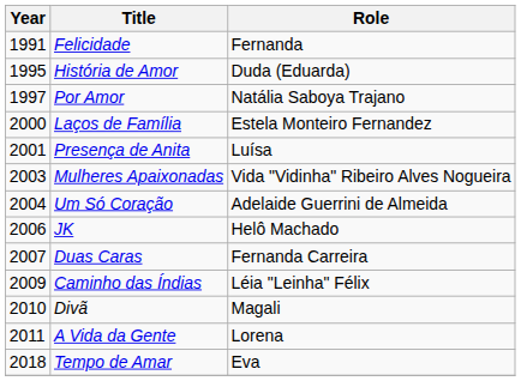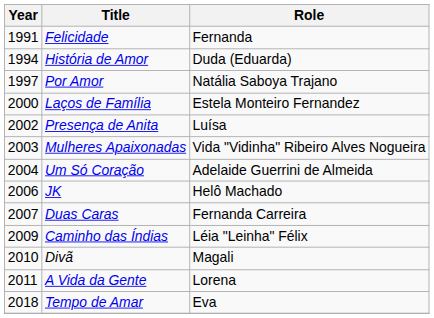História de Amor | Year: 1995 -> 1994
Presença de Anita | Year: 2001 -> 2002
